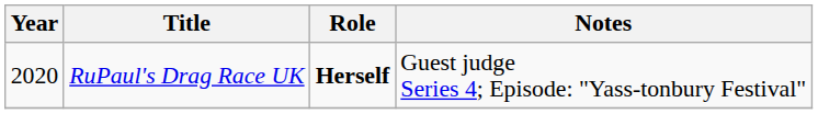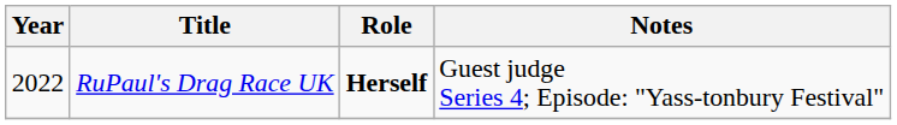RuPaul's Drag Race UK | Year: 2020 -> 2022
